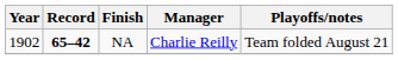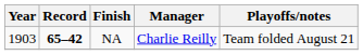NA | Year: 1902 -> 1903
